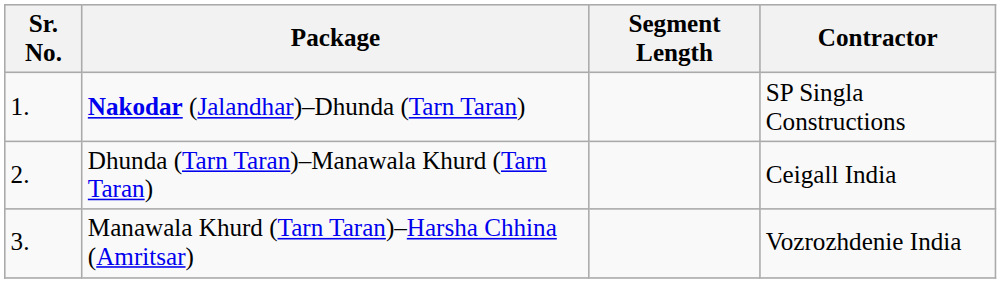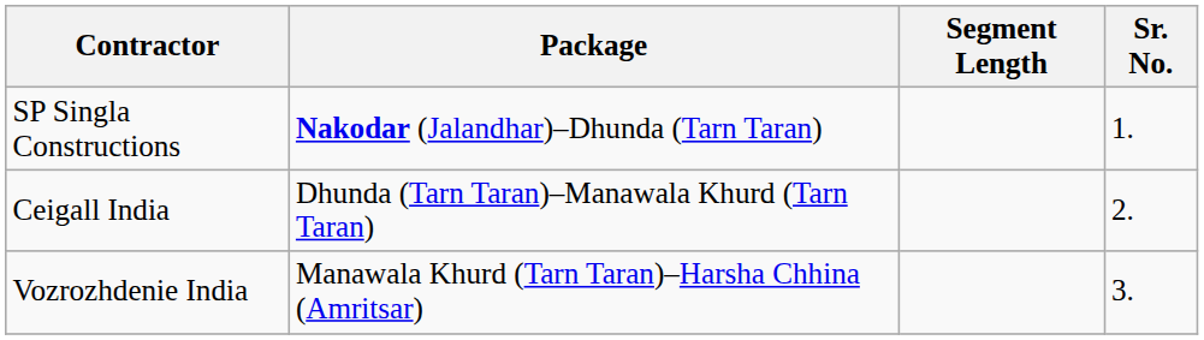columns swapped: Sr. No. <-> Contractor
